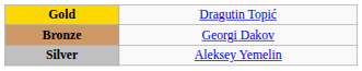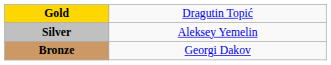rows swapped: Silver <-> Bronze
